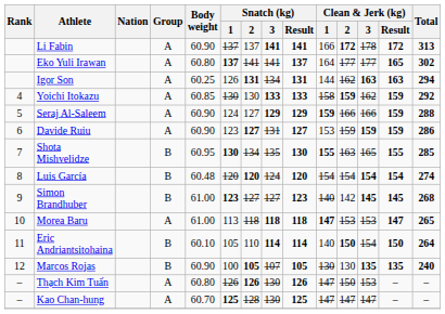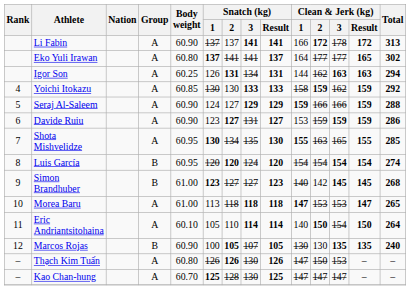Shota Mishvelidze | Group: B -> A
Luis García | Body weight: 60.48 -> 60.95
Eric Andriantsitohaina | Group: B -> A
